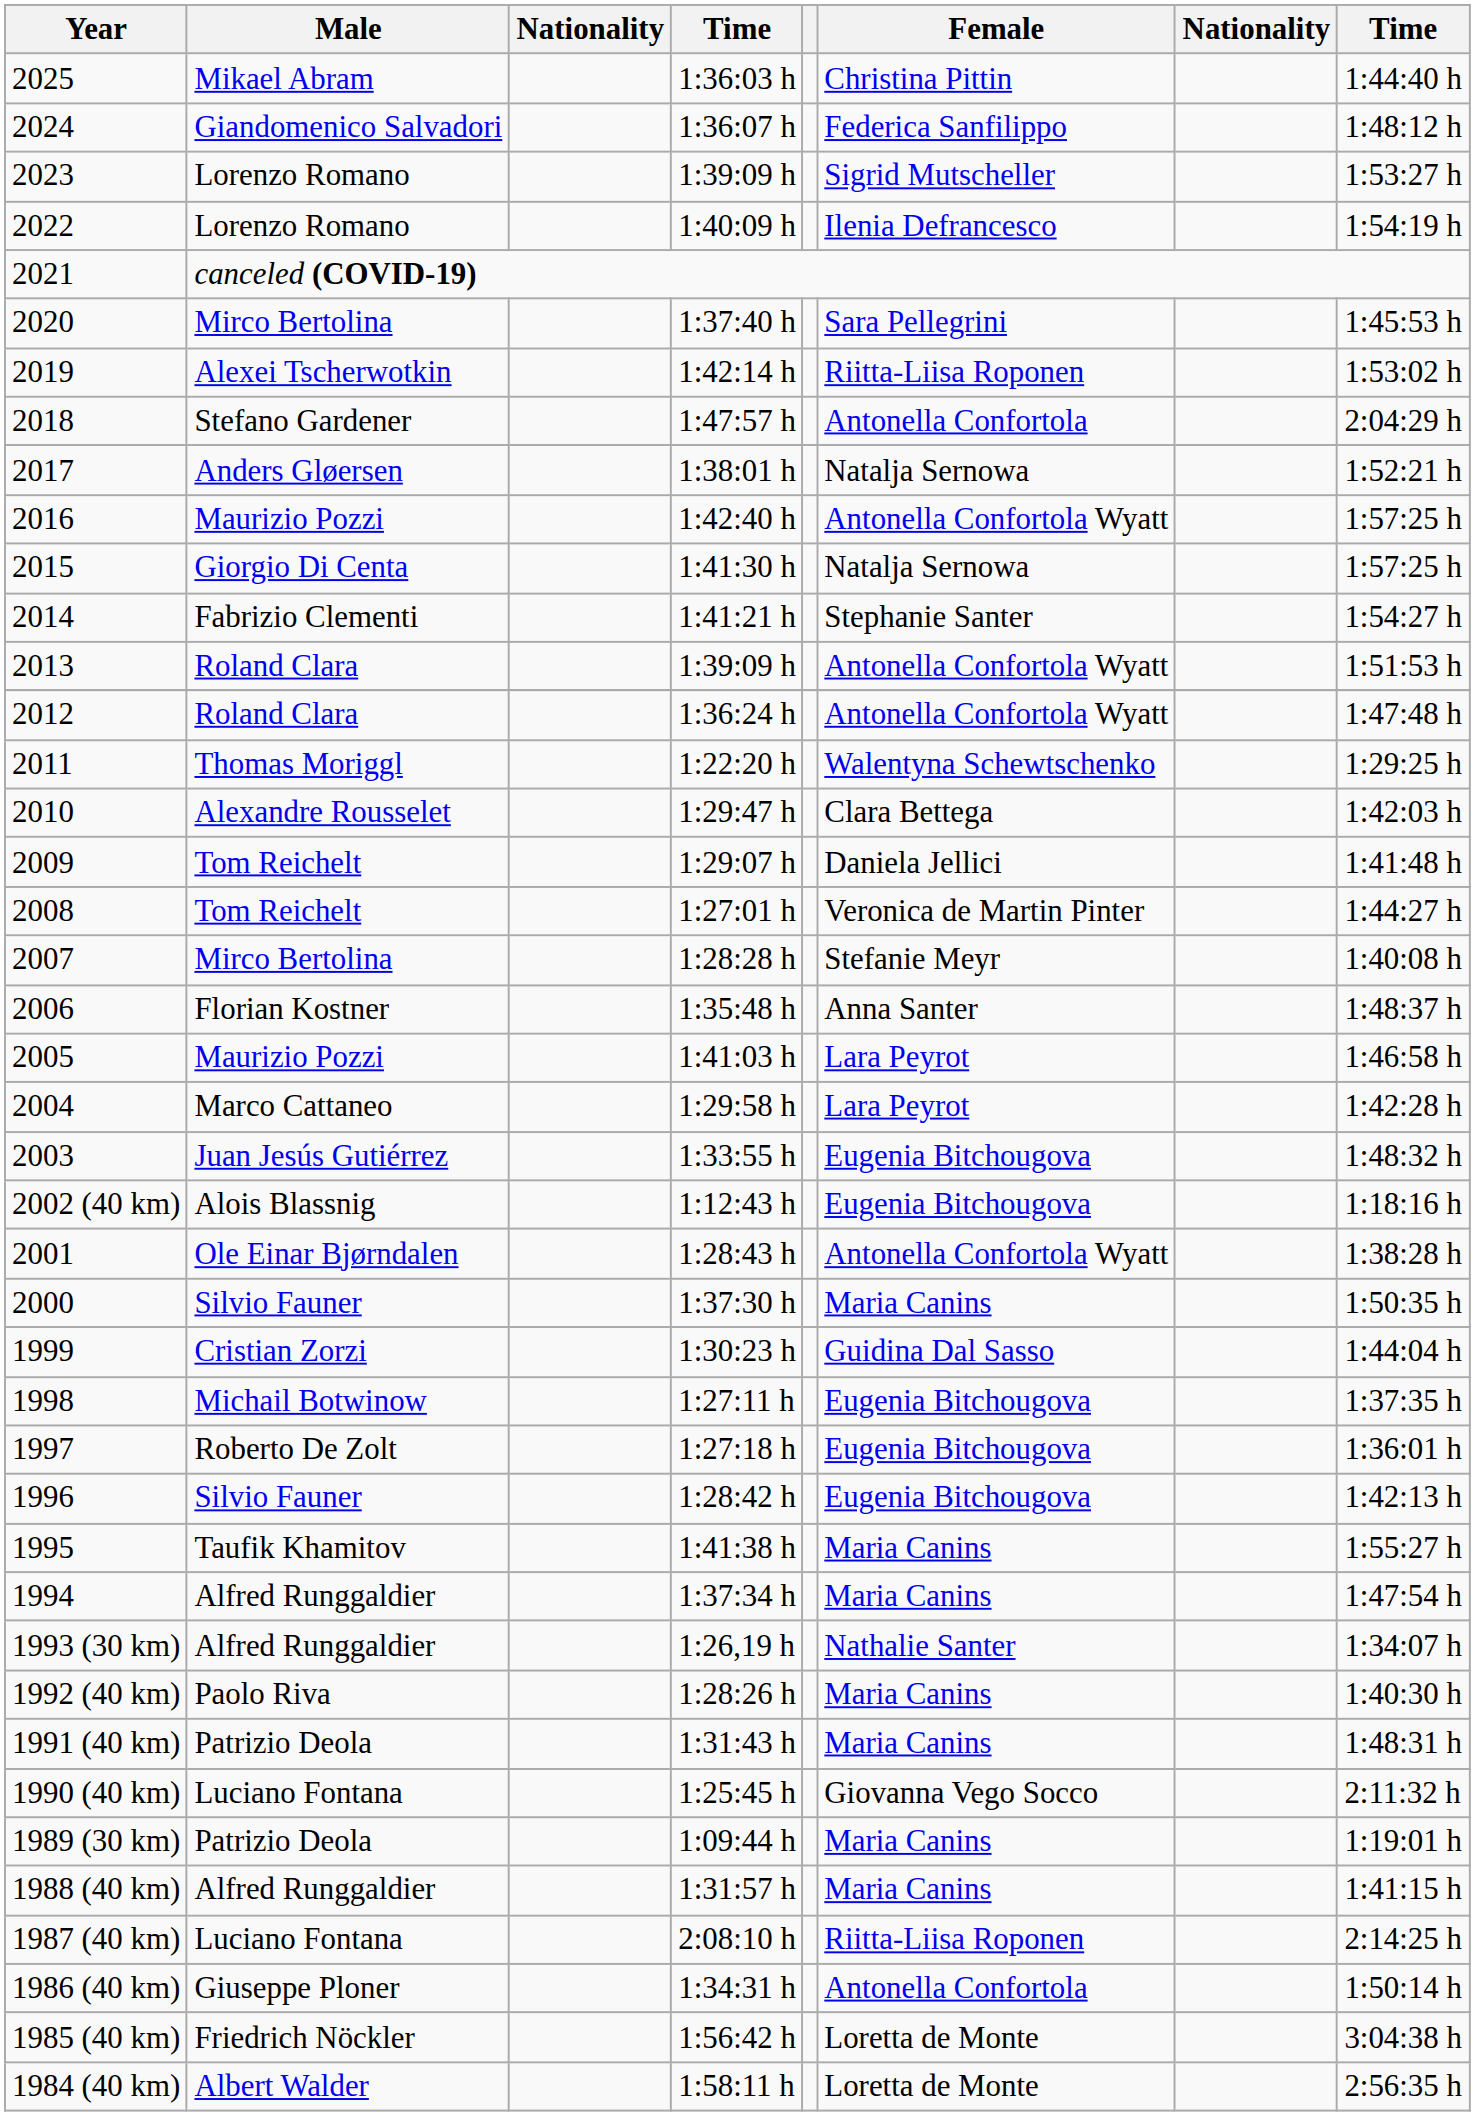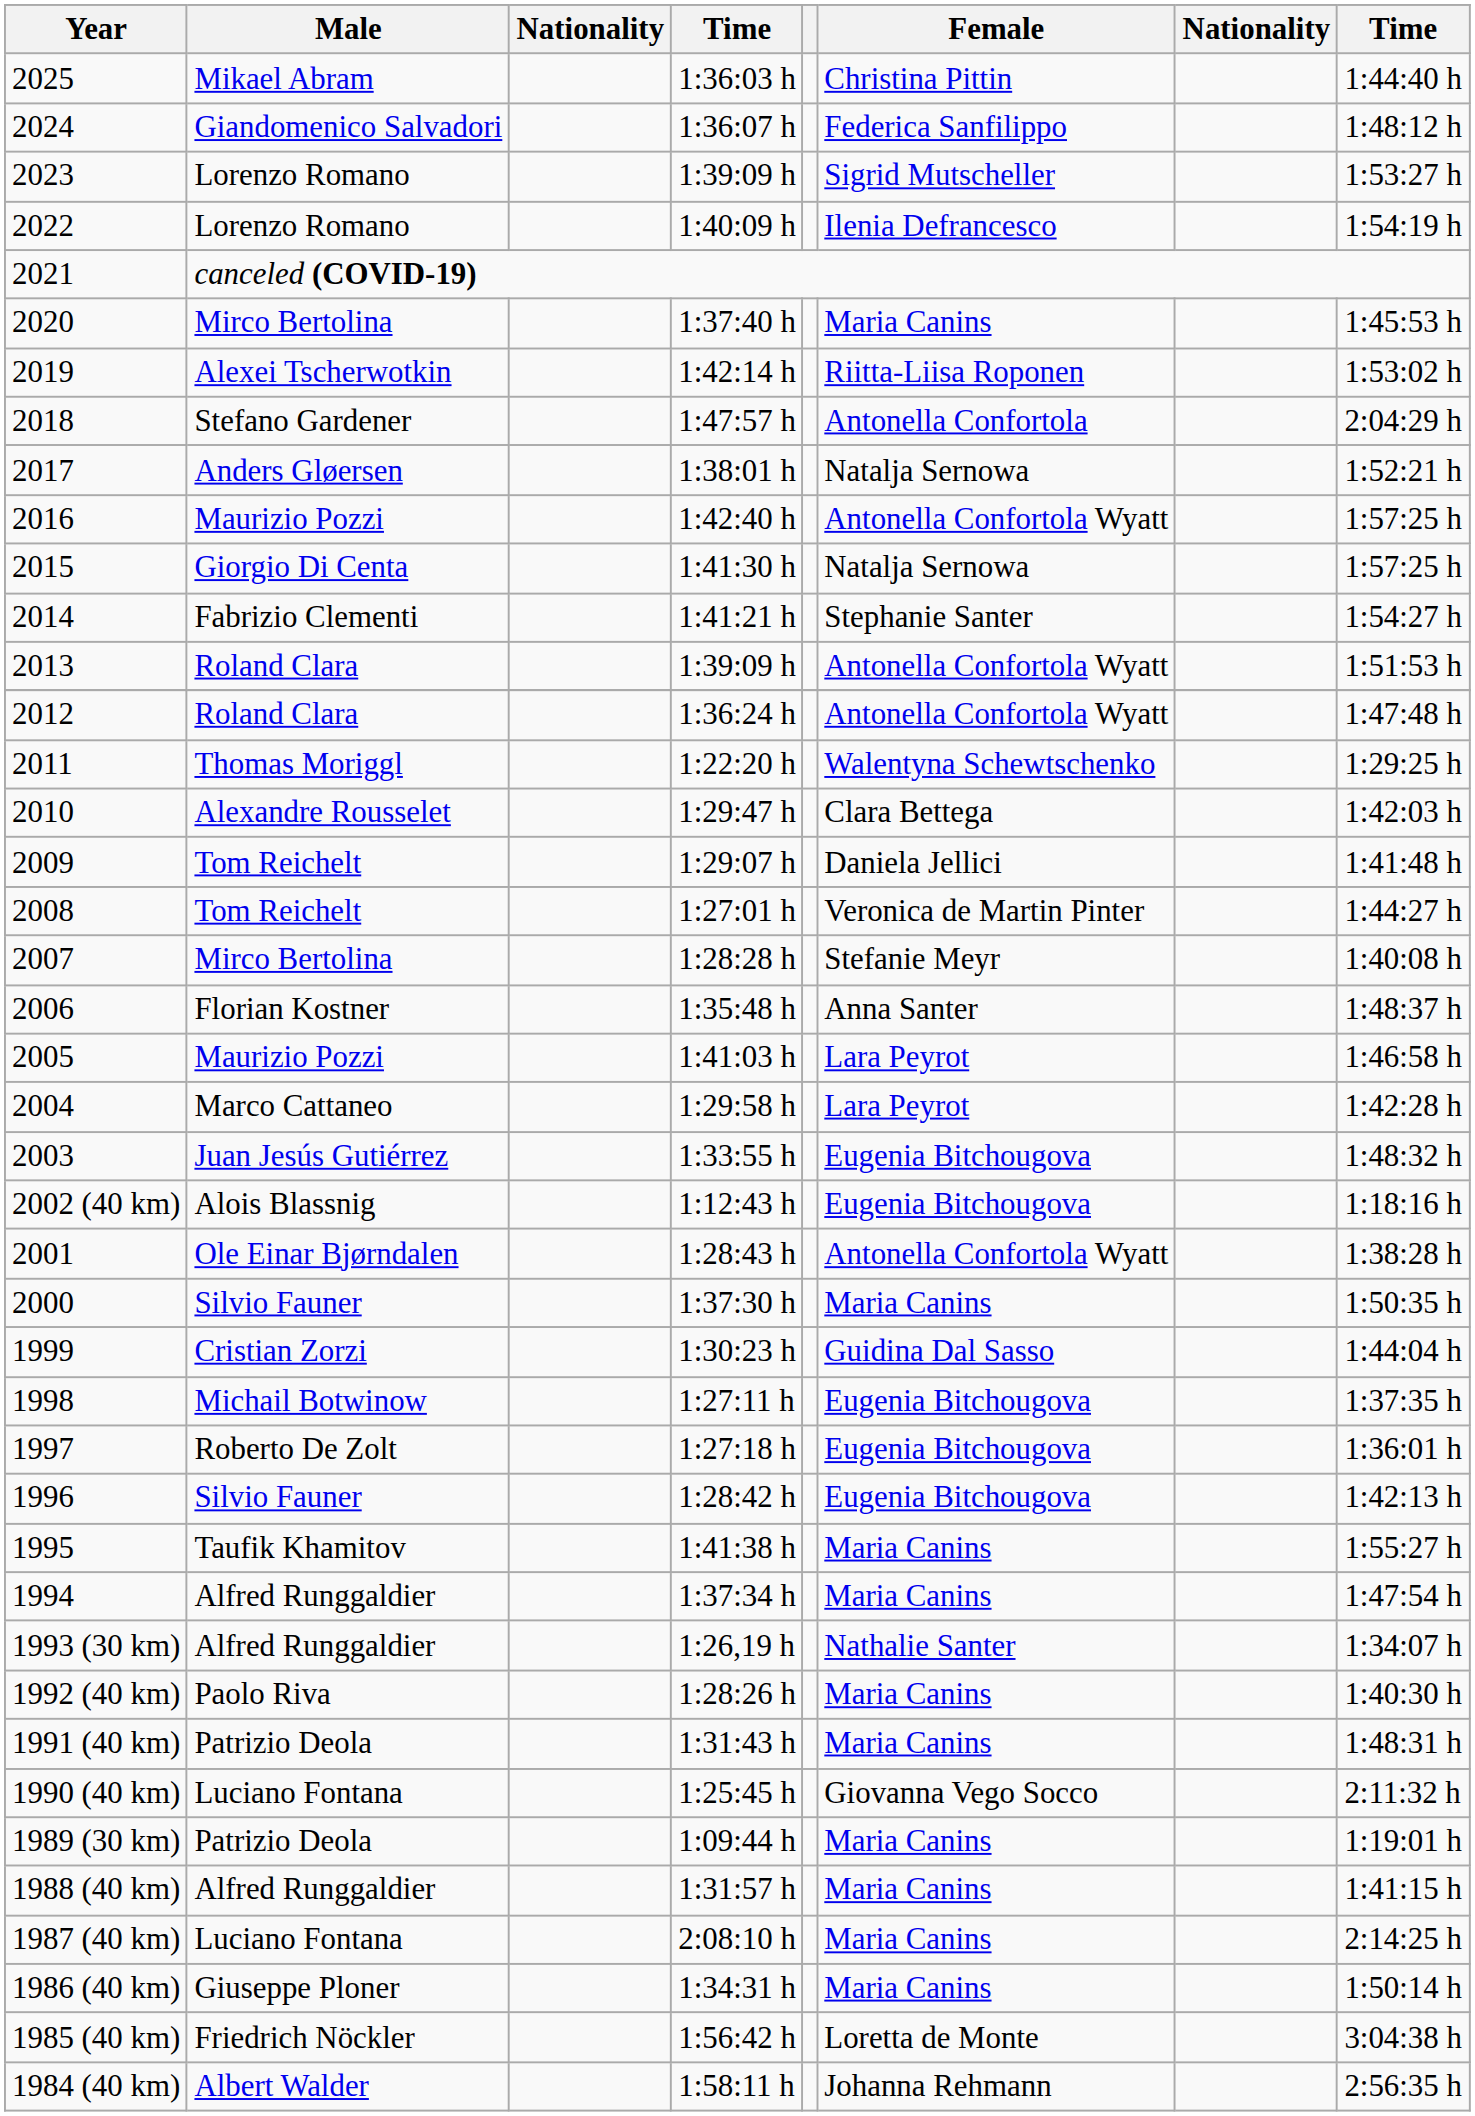2020 | Female: Sara Pellegrini -> Maria Canins
1987 (40 km) | Female: Riitta-Liisa Roponen -> Maria Canins
1986 (40 km) | Female: Antonella Confortola -> Maria Canins
1984 (40 km) | Female: Loretta de Monte -> Johanna Rehmann
